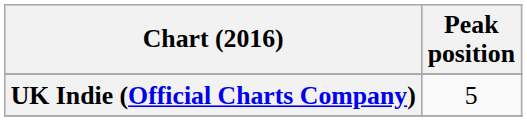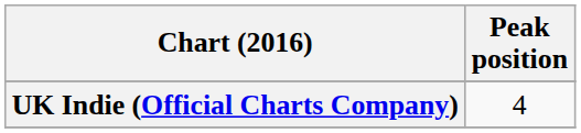UK Indie (Official Charts Company) | Peak position: 5 -> 4
